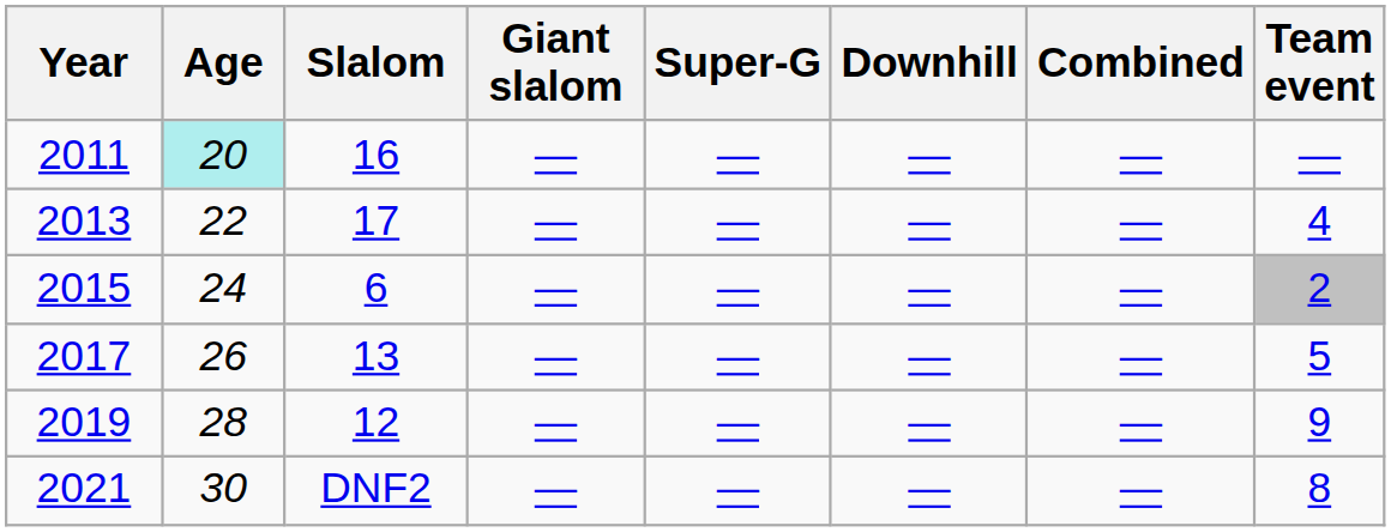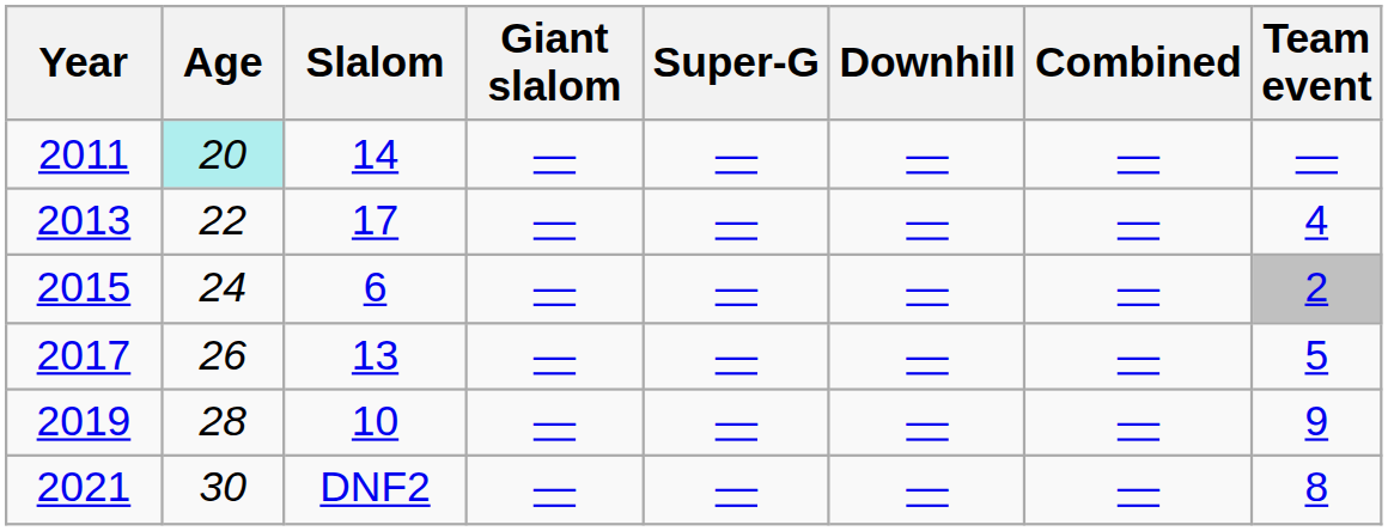2011 | Slalom: 16 -> 14
2019 | Slalom: 12 -> 10
